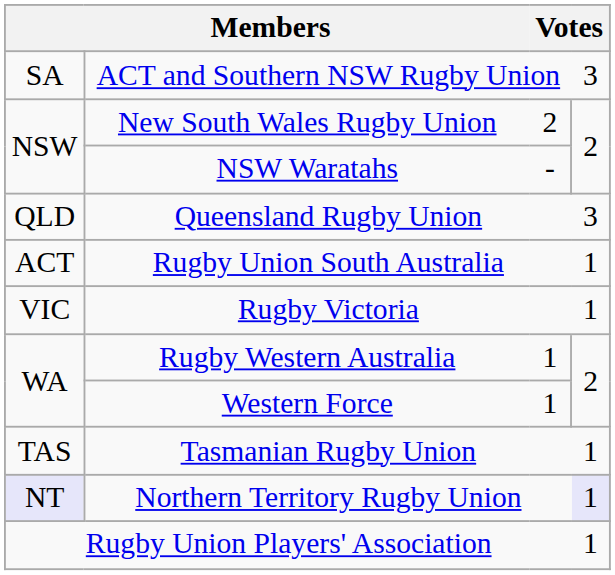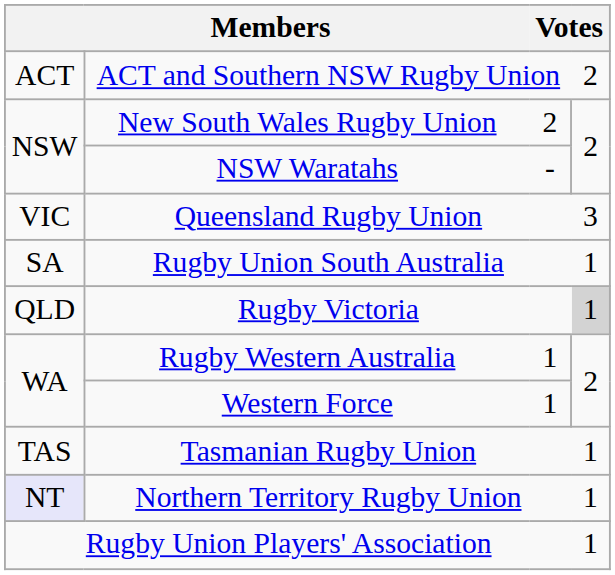ACT and Southern NSW Rugby Union | column 1: SA -> ACT
ACT and Southern NSW Rugby Union | column 4: 3 -> 2
Queensland Rugby Union | column 1: QLD -> VIC
Rugby Union South Australia | column 1: ACT -> SA
Rugby Victoria | column 1: VIC -> QLD
Rugby Victoria | column 4: no background -> lightgrey background
Northern Territory Rugby Union | column 4: lavender background -> no background
